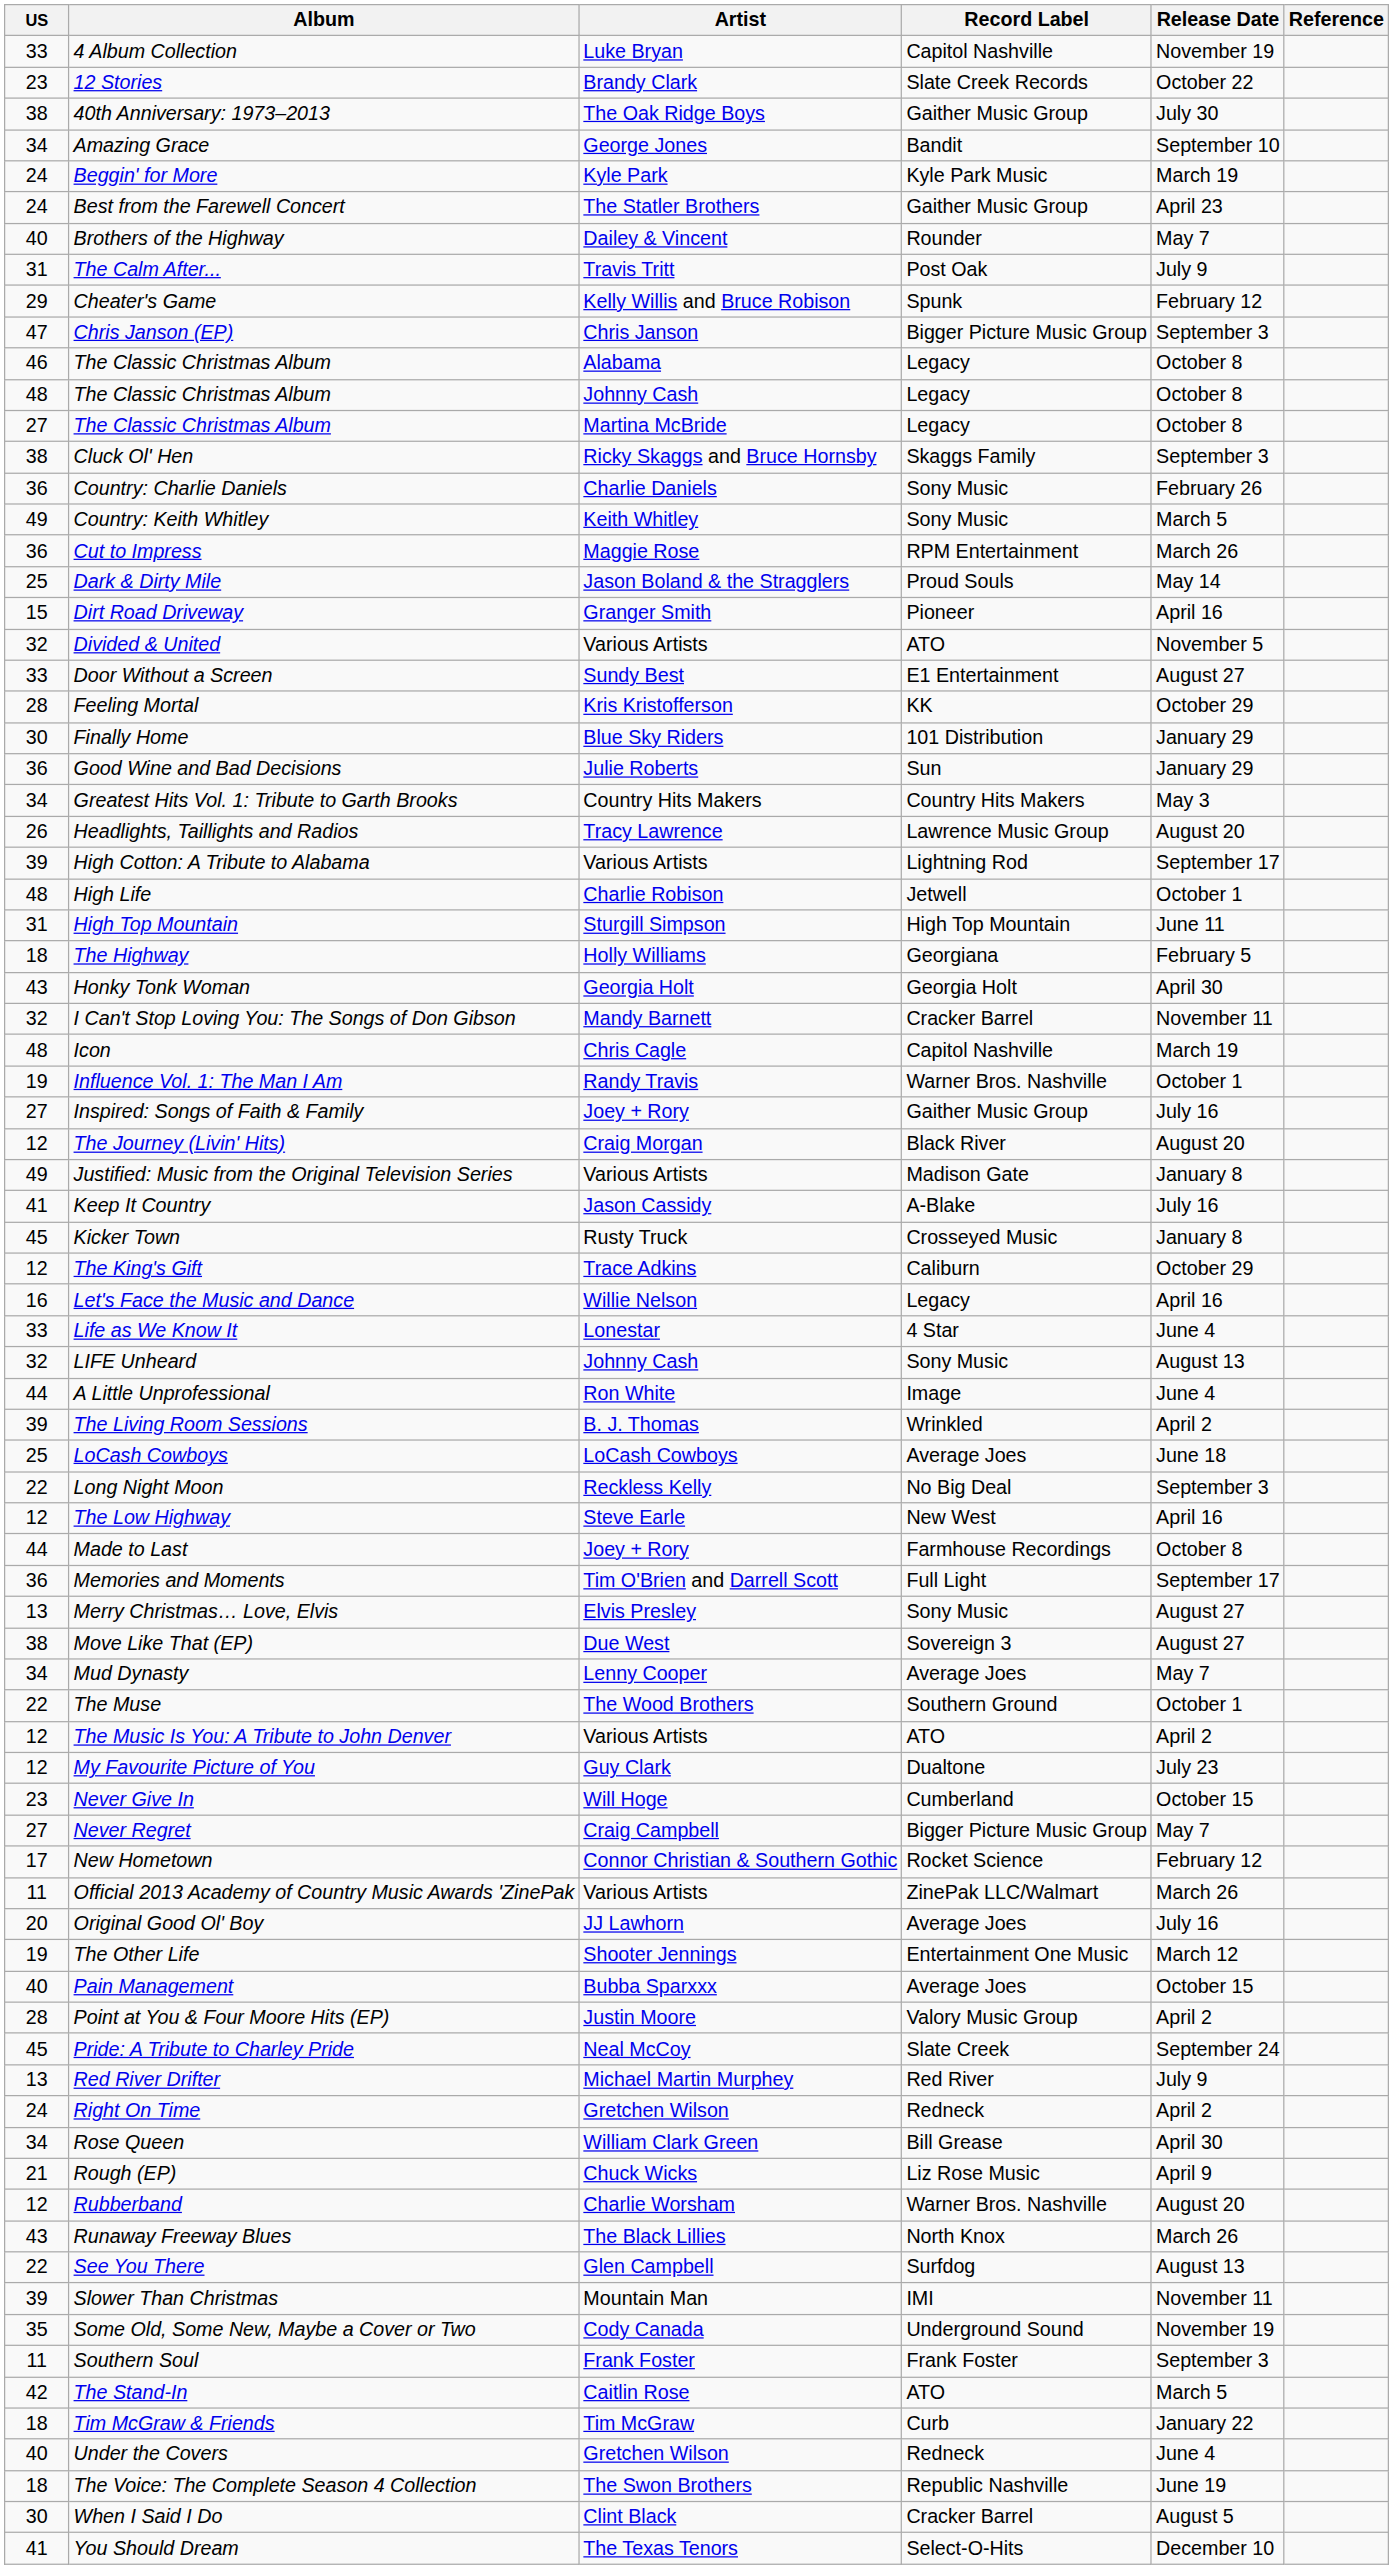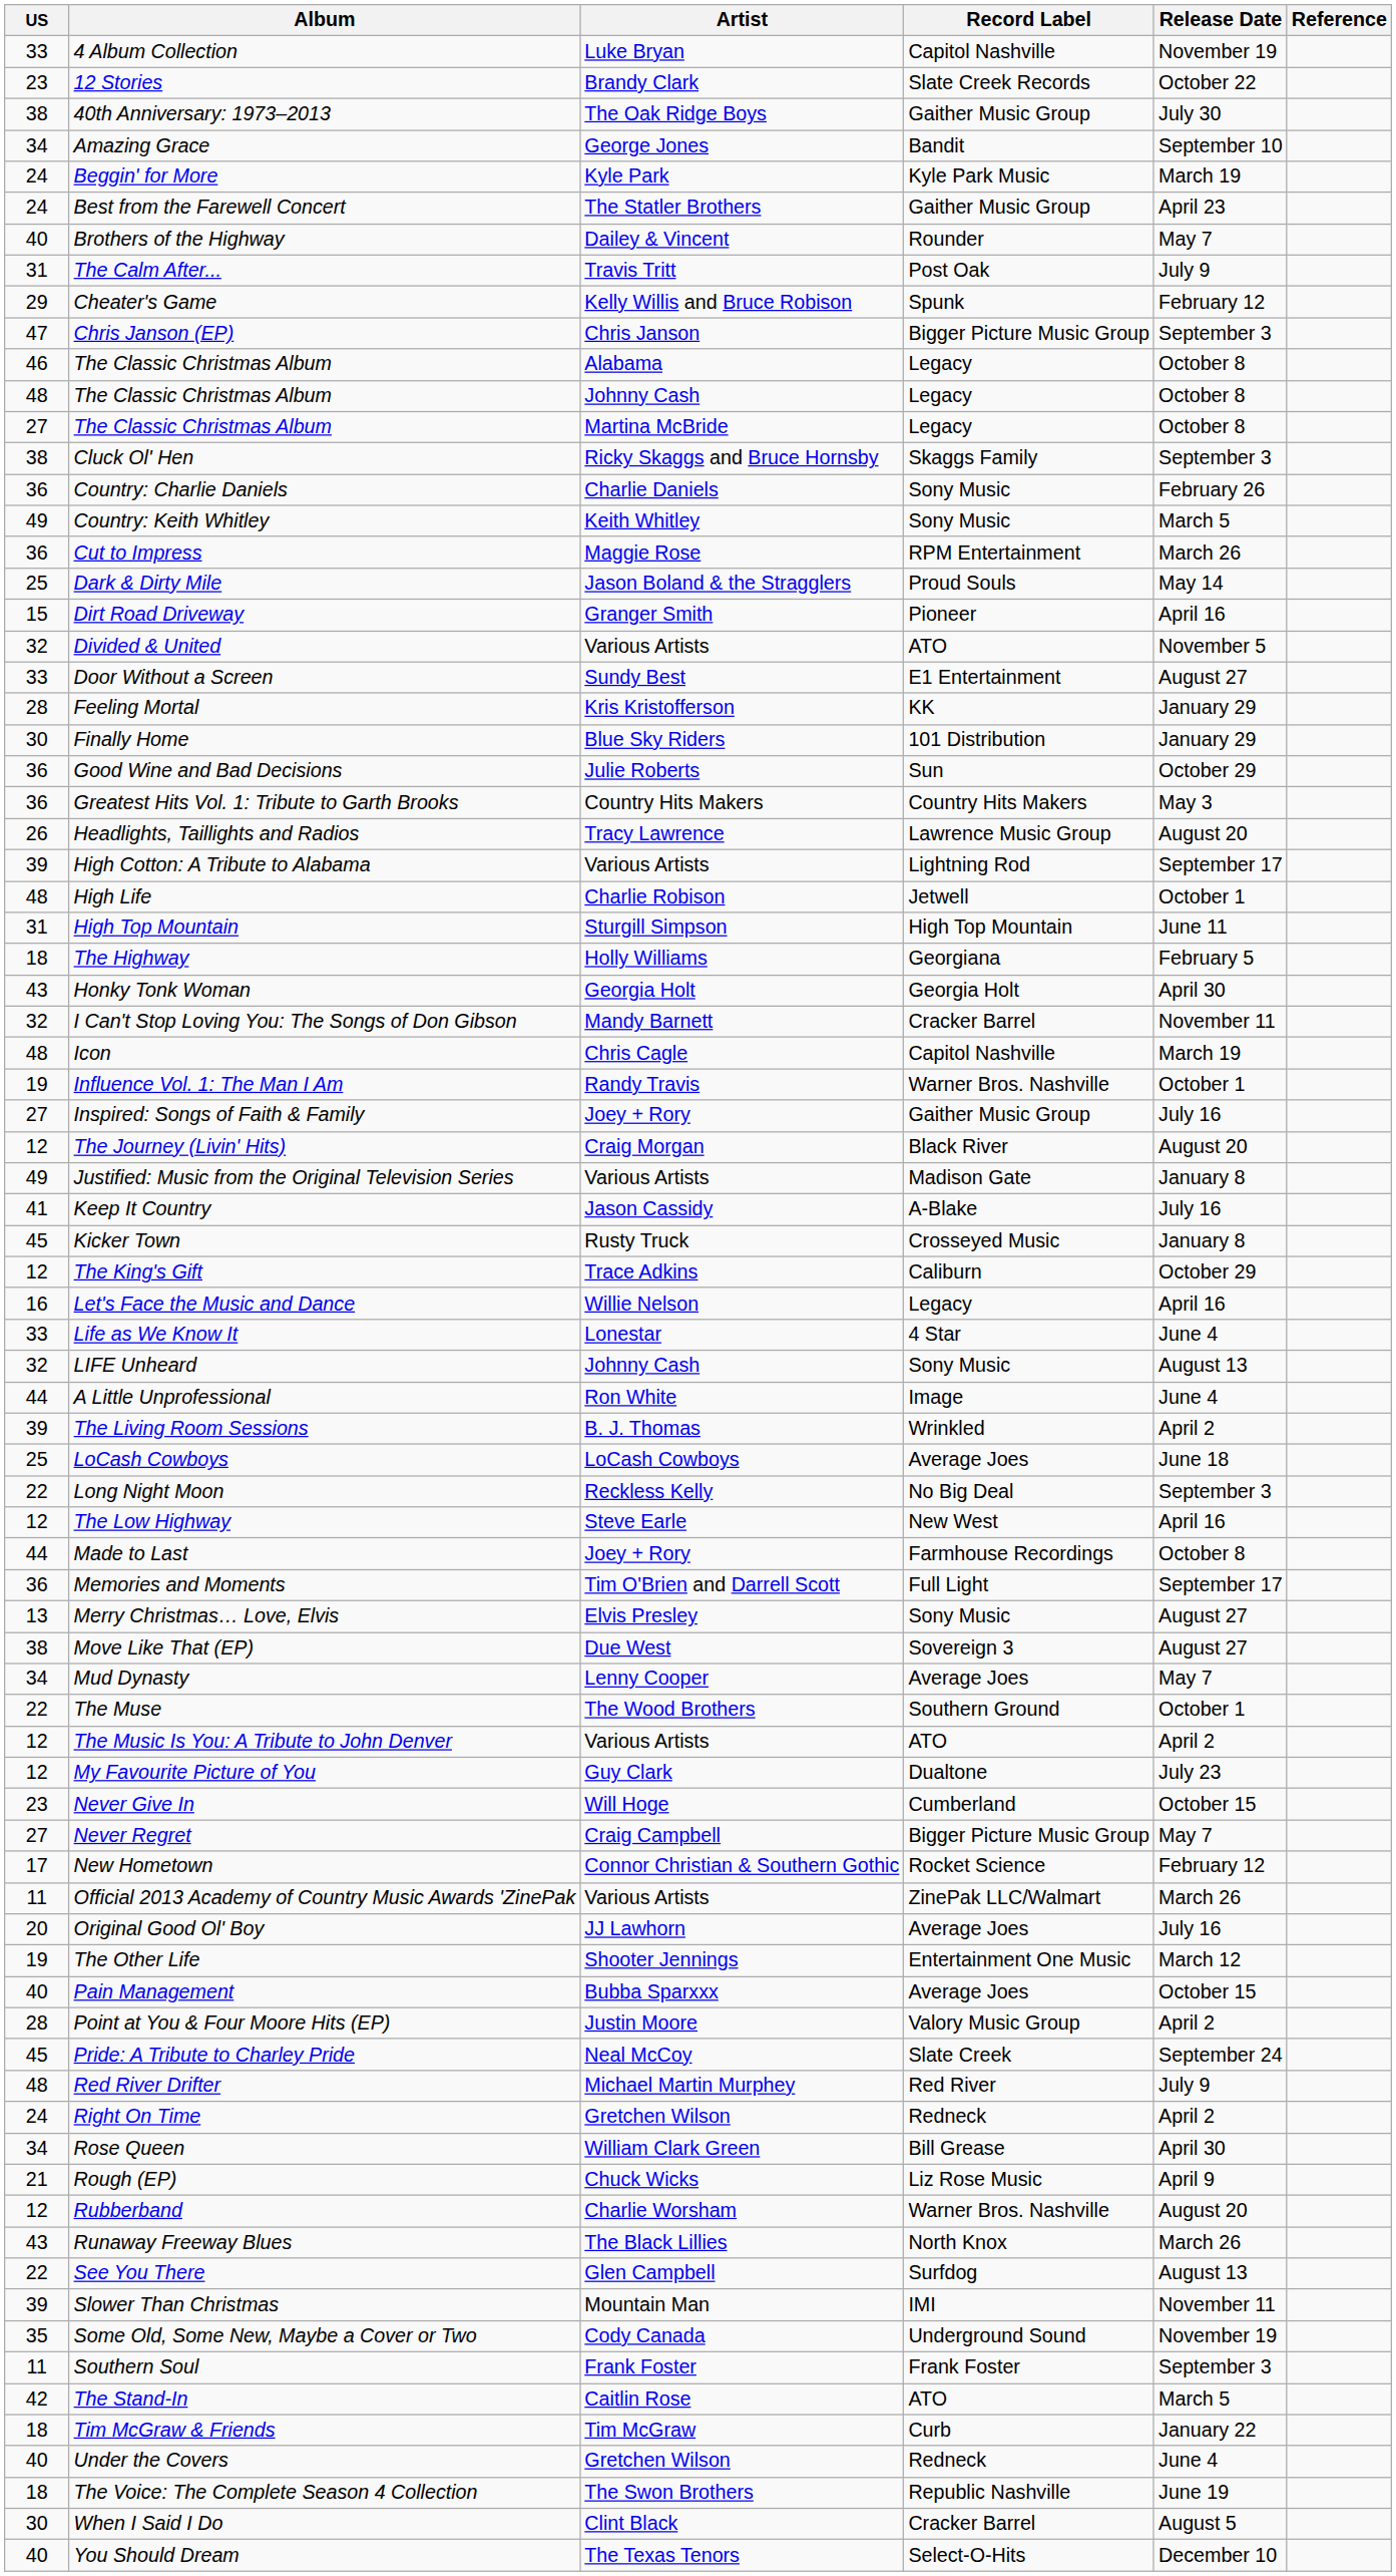Feeling Mortal | Release Date: October 29 -> January 29
Good Wine and Bad Decisions | Release Date: January 29 -> October 29
Greatest Hits Vol. 1: Tribute to Garth Brooks | US: 34 -> 36
Red River Drifter | US: 13 -> 48
You Should Dream | US: 41 -> 40
